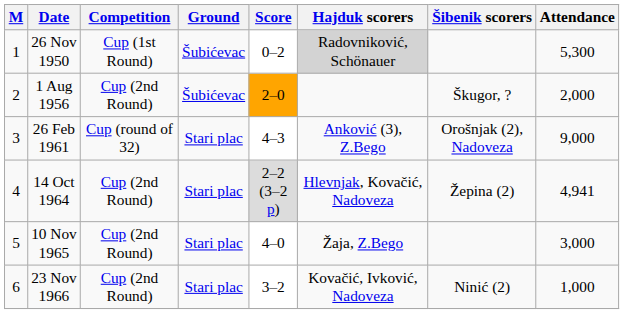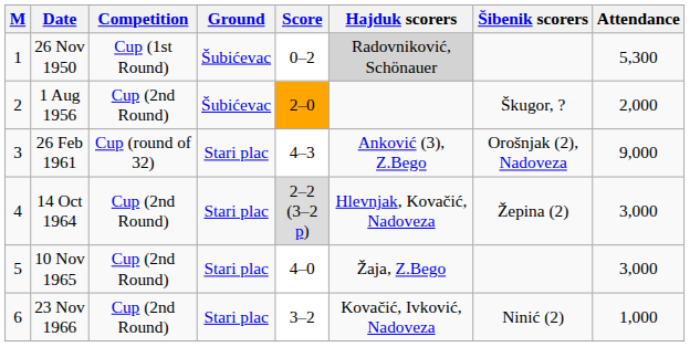14 Oct 1964 | Attendance: 4,941 -> 3,000
